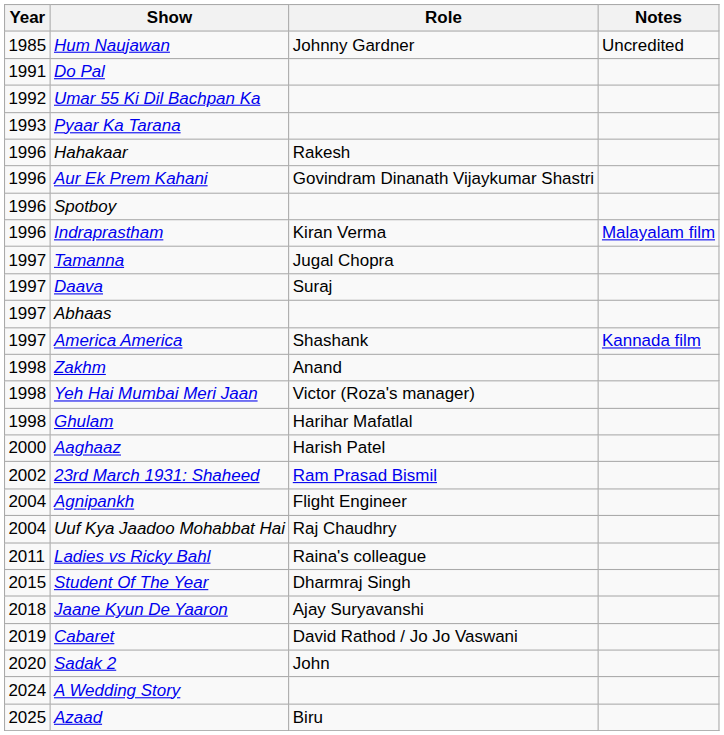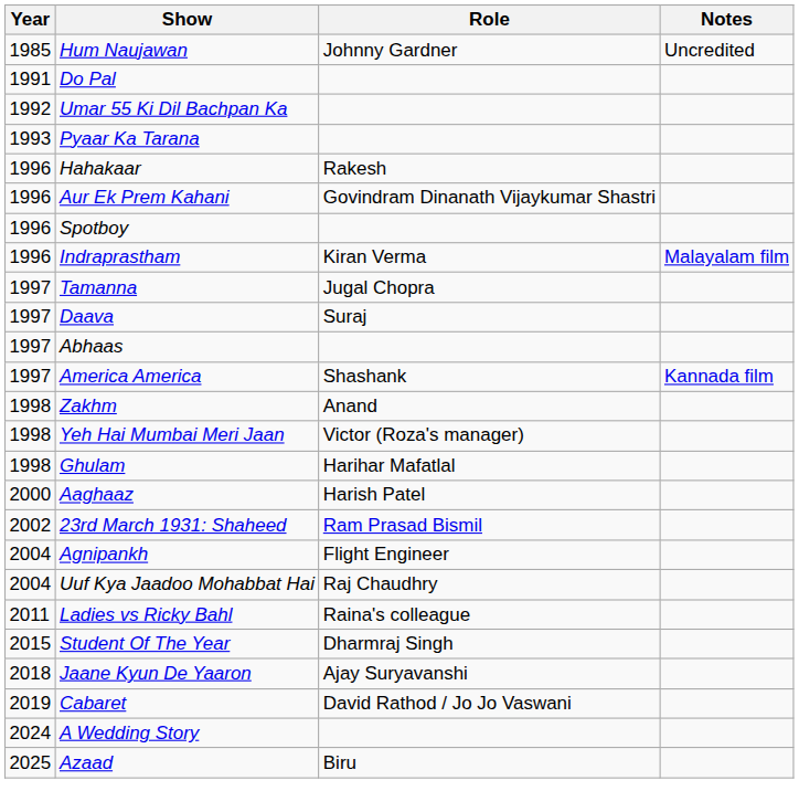- row: 2020 | Sadak 2 | John
